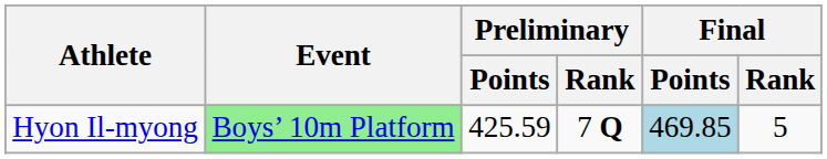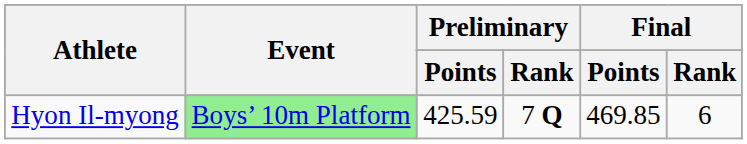Hyon Il-myong | Final / Points: lightblue background -> no background
Hyon Il-myong | Final / Rank: 5 -> 6
